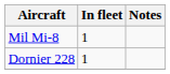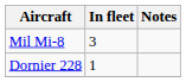Mil Mi-8 | In fleet: 1 -> 3
